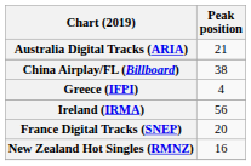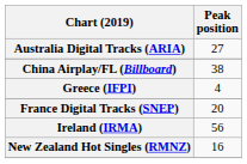Australia Digital Tracks (ARIA) | Peak position: 21 -> 27
rows swapped: Ireland (IRMA) <-> France Digital Tracks (SNEP)
